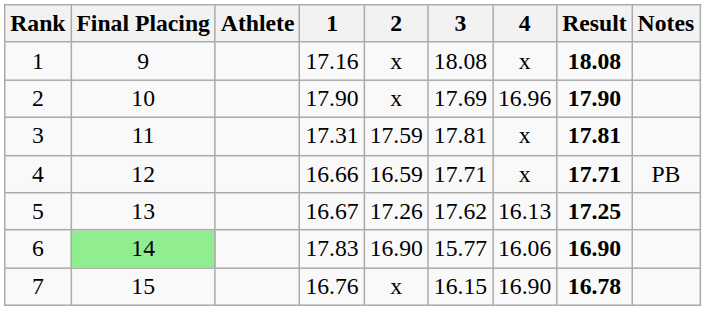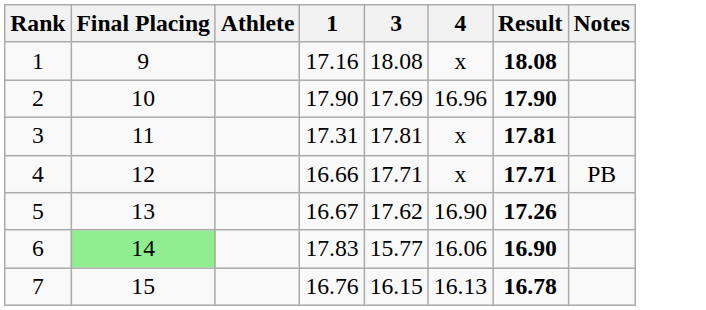- column: 2 | x | x | 17.59 | 16.59 | 17.26 | 16.90 | x
5 | 4: 16.13 -> 16.90
5 | Result: 17.25 -> 17.26
7 | 4: 16.90 -> 16.13
